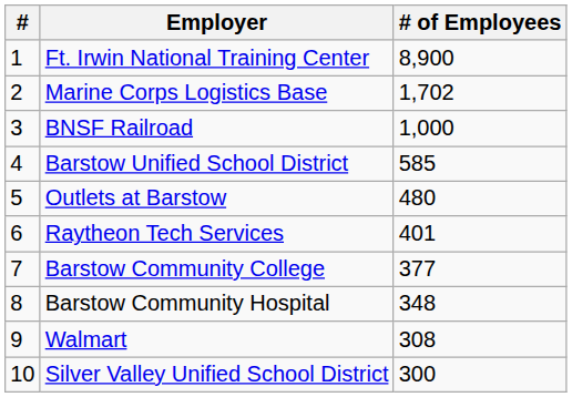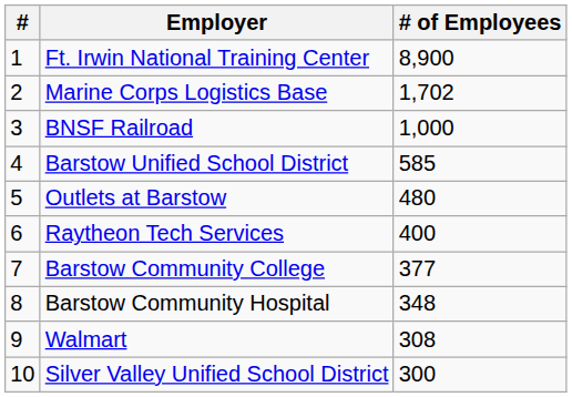Raytheon Tech Services | # of Employees: 401 -> 400
